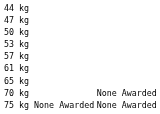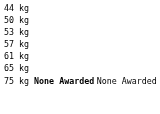- row: 47 kg
- row: 70 kg | None Awarded
75 kg | column 3: normal -> bold
